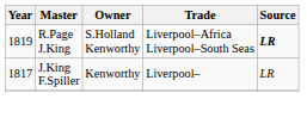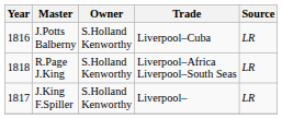+ row: 1816 | J.Potts Balberny | S.Holland Kenworthy | Liverpool–Cuba | LR
R.Page J.King | Year: 1819 -> 1818
R.Page J.King | Source: bold -> normal
J.King F.Spiller | Owner: Kenworthy -> S.Holland Kenworthy
